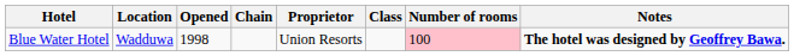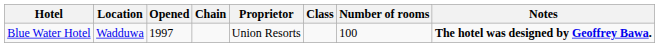Blue Water Hotel | Opened: 1998 -> 1997
Blue Water Hotel | Number of rooms: pink background -> no background
